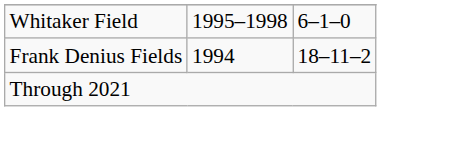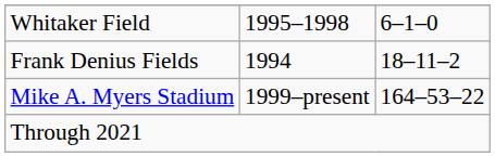+ row: Mike A. Myers Stadium | 1999–present | 164–53–22
